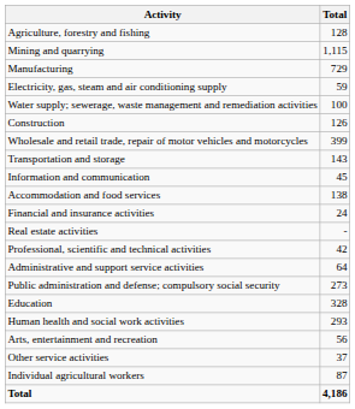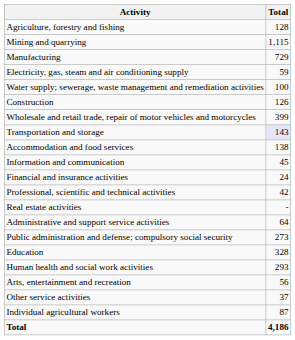Transportation and storage | Total: no background -> lavender background
rows swapped: Accommodation and food services <-> Information and communication
rows swapped: Real estate activities <-> Professional, scientific and technical activities
